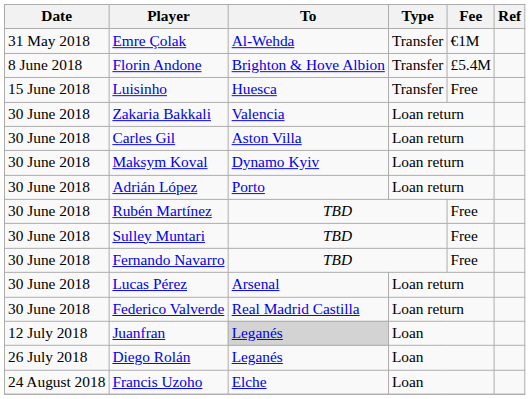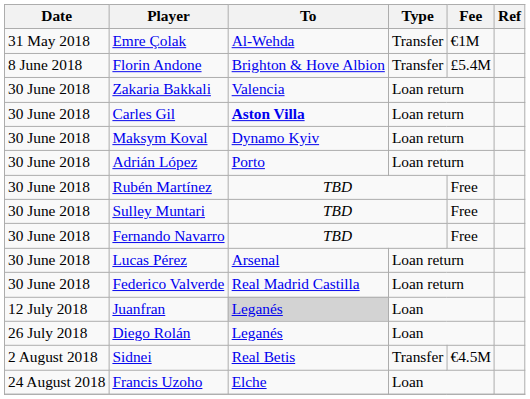- row: 15 June 2018 | Luisinho | Huesca | Transfer | Free
Carles Gil | To: normal -> bold
+ row: 2 August 2018 | Sidnei | Real Betis | Transfer | €4.5M
